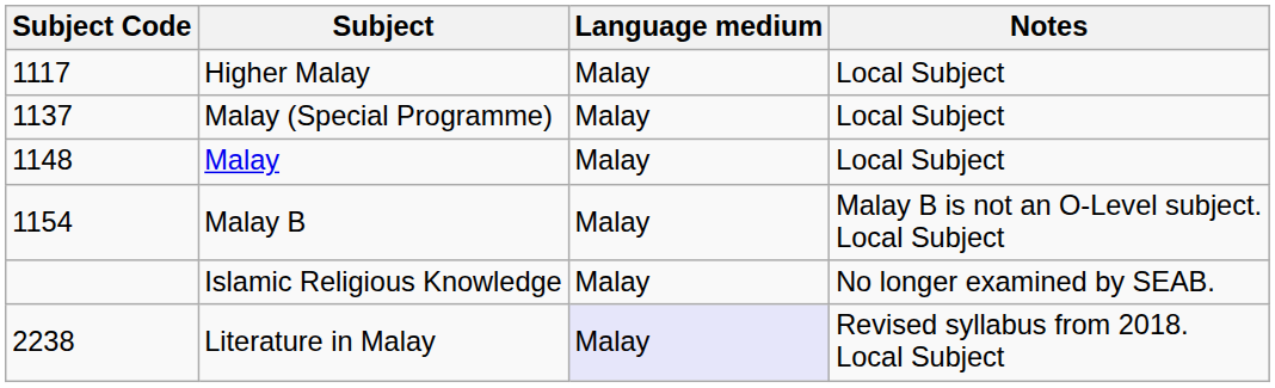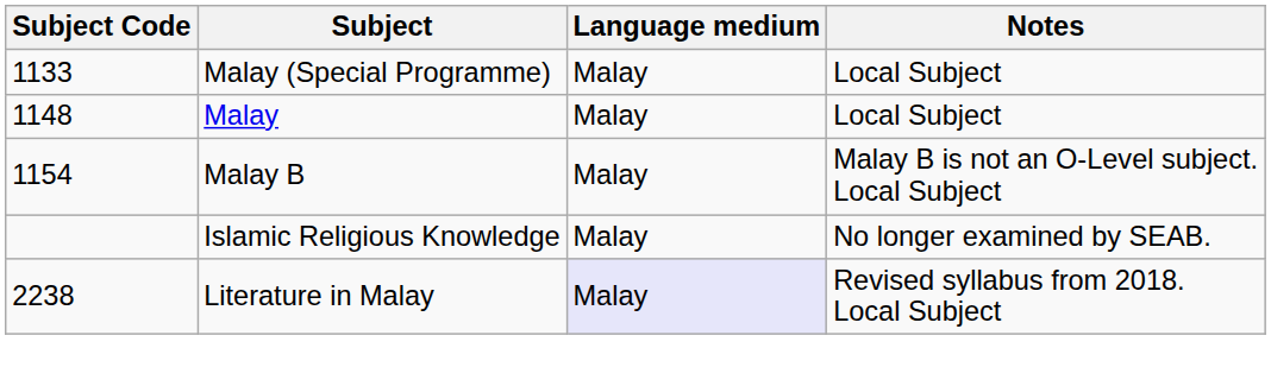- row: 1117 | Higher Malay | Malay | Local Subject
Malay (Special Programme) | Subject Code: 1137 -> 1133
